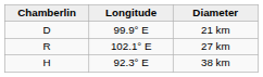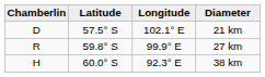+ column: Latitude | 57.5° S | 59.8° S | 60.0° S
21 km | Longitude: 99.9° E -> 102.1° E
27 km | Longitude: 102.1° E -> 99.9° E
